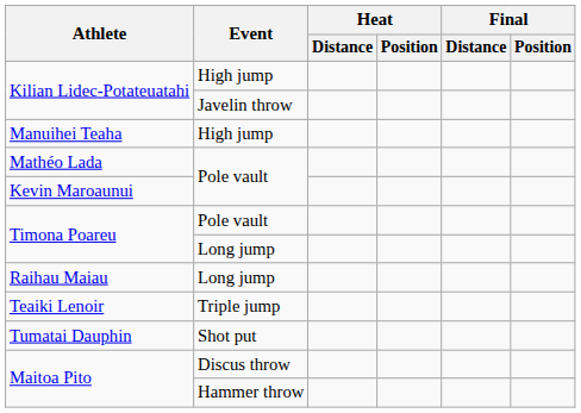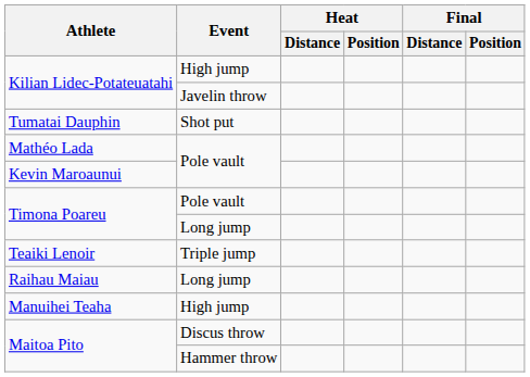rows swapped: Manuihei Teaha <-> Tumatai Dauphin
rows swapped: Raihau Maiau <-> Teaiki Lenoir
